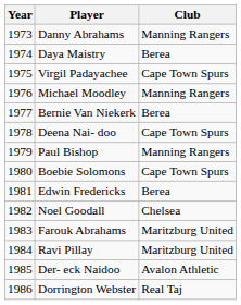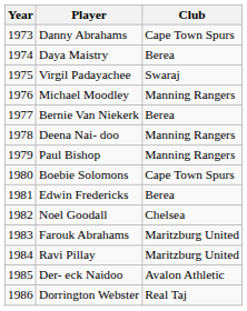Danny Abrahams | Club: Manning Rangers -> Cape Town Spurs
Virgil Padayachee | Club: Cape Town Spurs -> Swaraj
Deena Nai- doo | Club: Cape Town Spurs -> Manning Rangers
